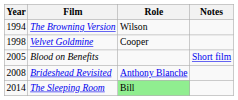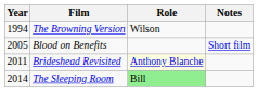- row: 1998 | Velvet Goldmine | Cooper
Brideshead Revisited | Year: 2008 -> 2011
Brideshead Revisited | Role: no background -> lightyellow background
